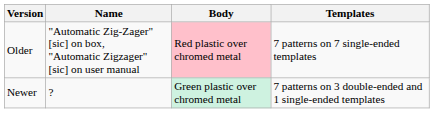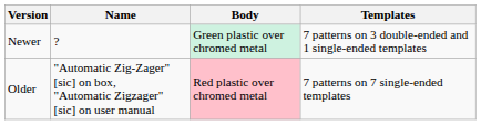rows swapped: Older <-> Newer
